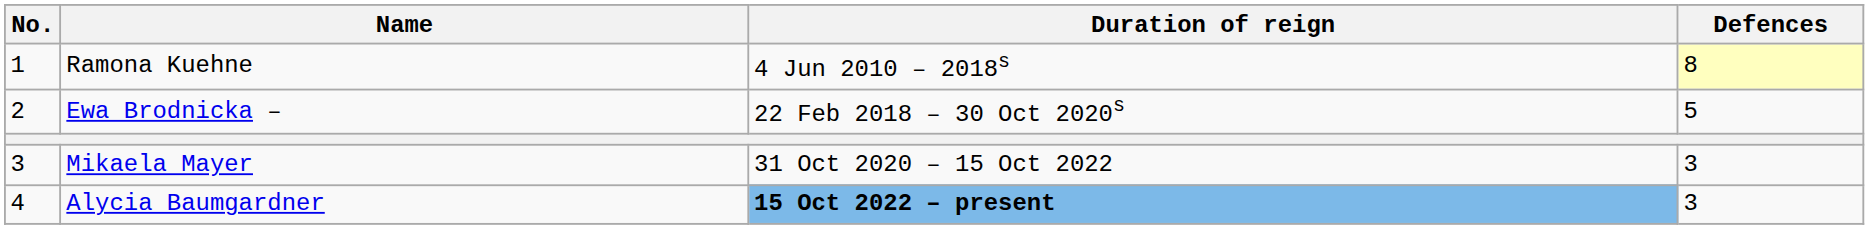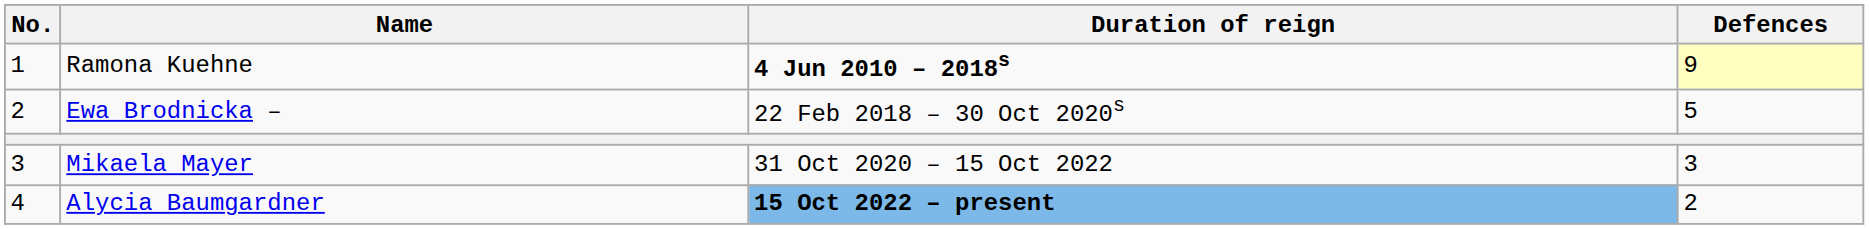Ramona Kuehne | Duration of reign: normal -> bold
Ramona Kuehne | Defences: 8 -> 9
Alycia Baumgardner | Defences: 3 -> 2
